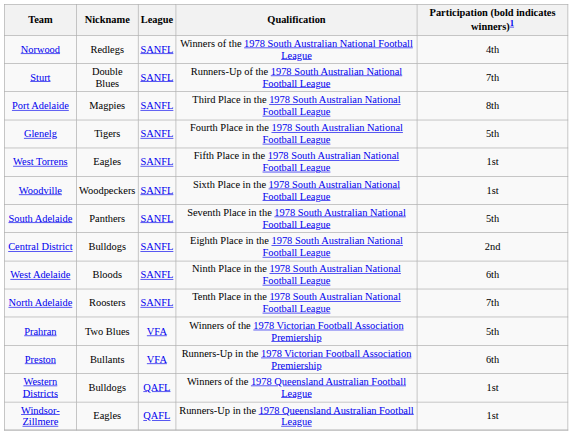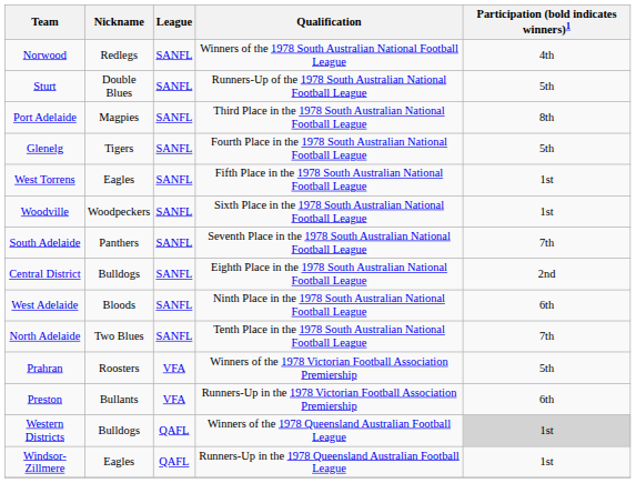Sturt | Participation (bold indicates winners)1: 7th -> 5th
South Adelaide | Participation (bold indicates winners)1: 5th -> 7th
North Adelaide | Nickname: Roosters -> Two Blues
Prahran | Nickname: Two Blues -> Roosters
Western Districts | Participation (bold indicates winners)1: no background -> lightgrey background
